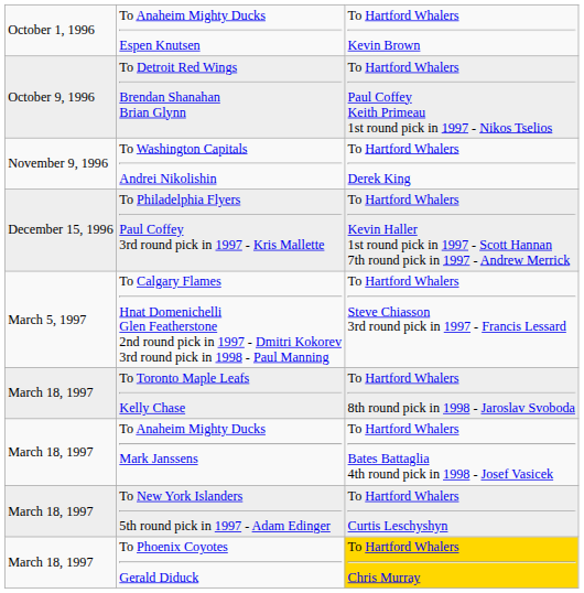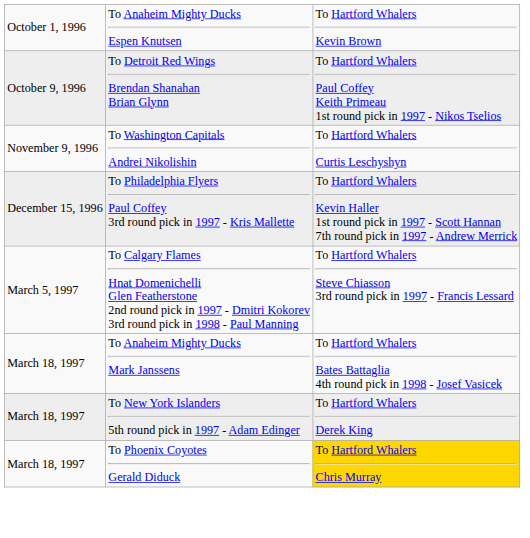To Washington Capitals Andrei Nikolishin | column 3: To Hartford Whalers Derek King -> To Hartford Whalers Curtis Leschyshyn
- row: March 18, 1997 | To Toronto Maple Leafs Kelly Chase | To Hartford Whalers 8th round pick in 1998 - Jaroslav Svoboda
To New York Islanders 5th round pick in 1997 - Adam Edinger | column 3: To Hartford Whalers Curtis Leschyshyn -> To Hartford Whalers Derek King
